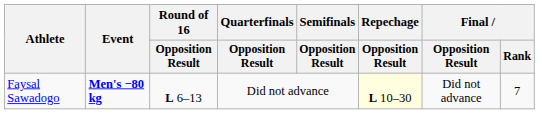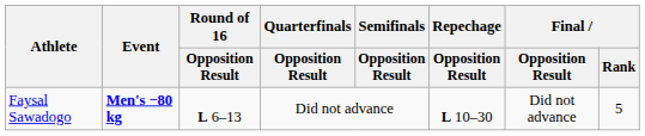Faysal Sawadogo | Repechage / Opposition Result: lightyellow background -> no background
Faysal Sawadogo | Final / Rank: 7 -> 5
